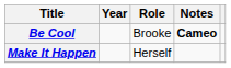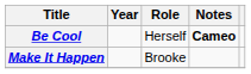Be Cool | Role: Brooke -> Herself
Make It Happen | Role: Herself -> Brooke
